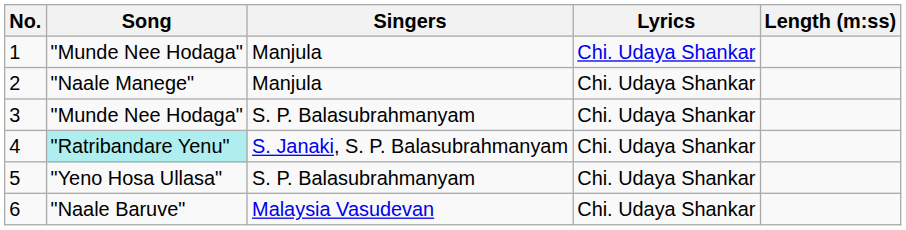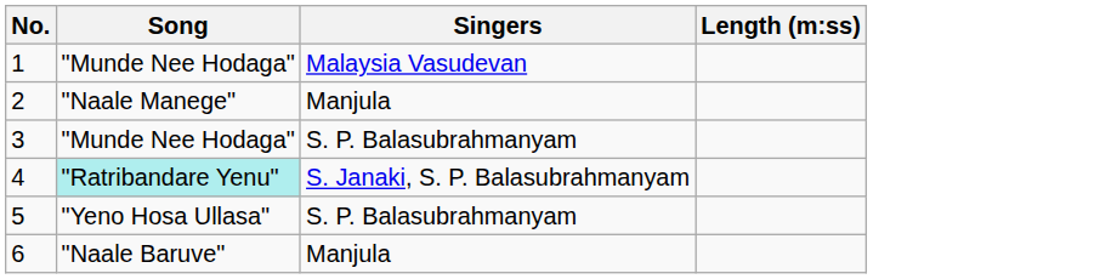- column: Lyrics | Chi. Udaya Shankar | Chi. Udaya Shankar | Chi. Udaya Shankar | Chi. Udaya Shankar | Chi. Udaya Shankar | Chi. Udaya Shankar
1 | Singers: Manjula -> Malaysia Vasudevan
6 | Singers: Malaysia Vasudevan -> Manjula
